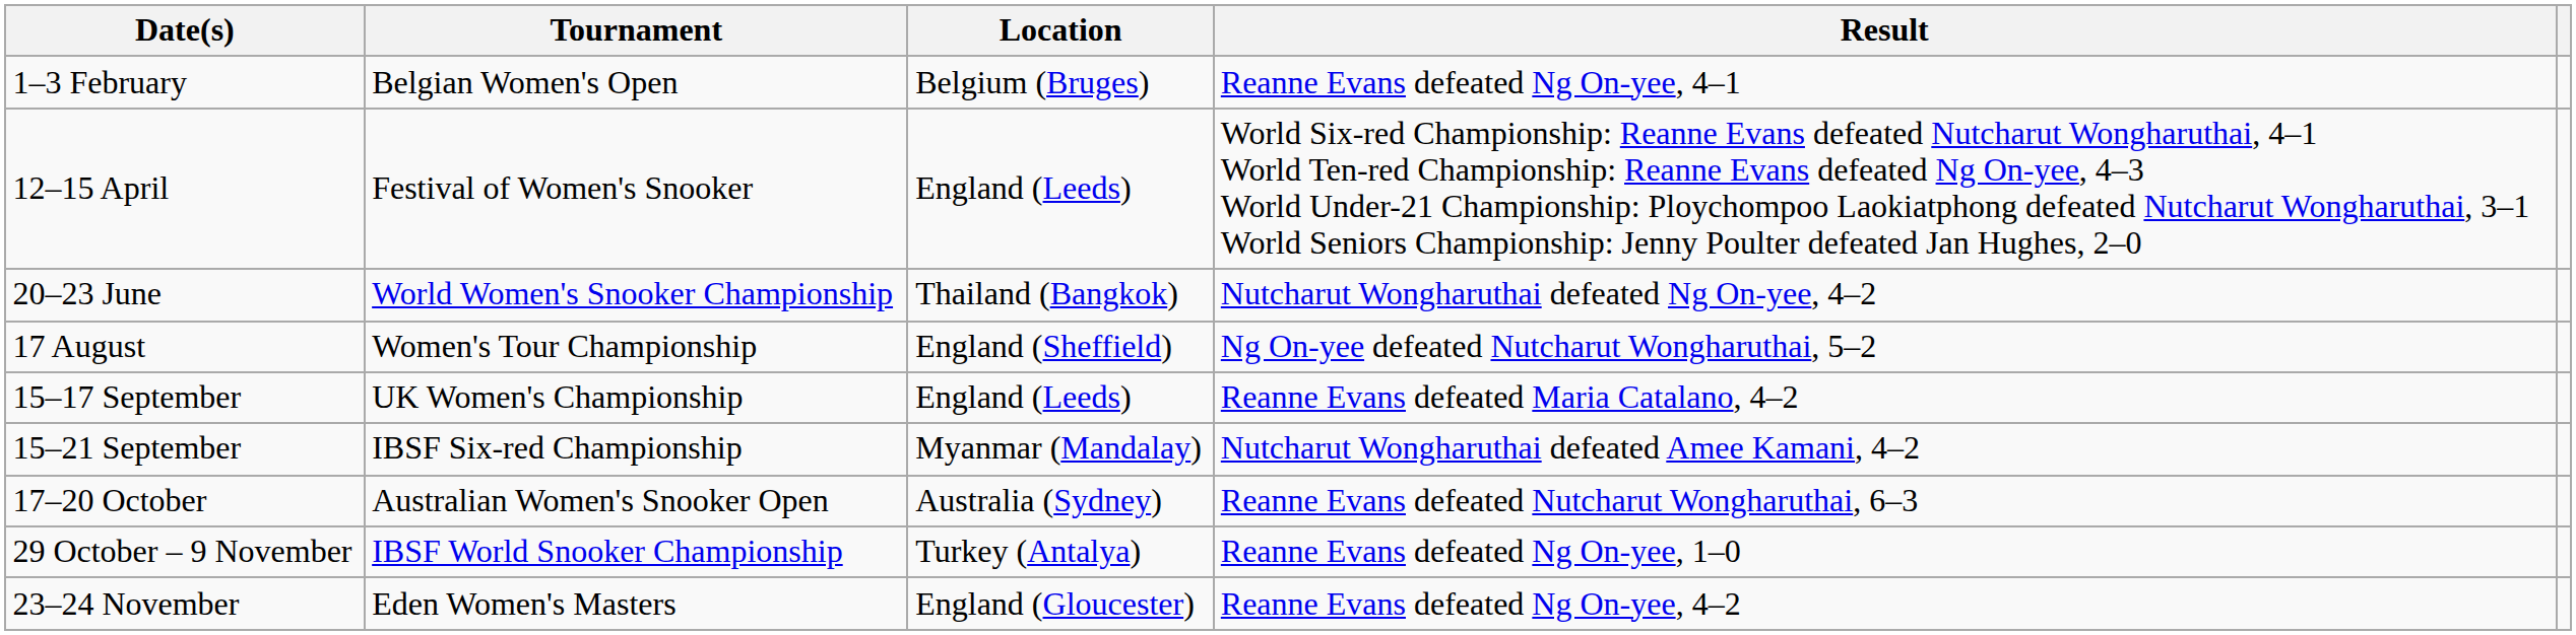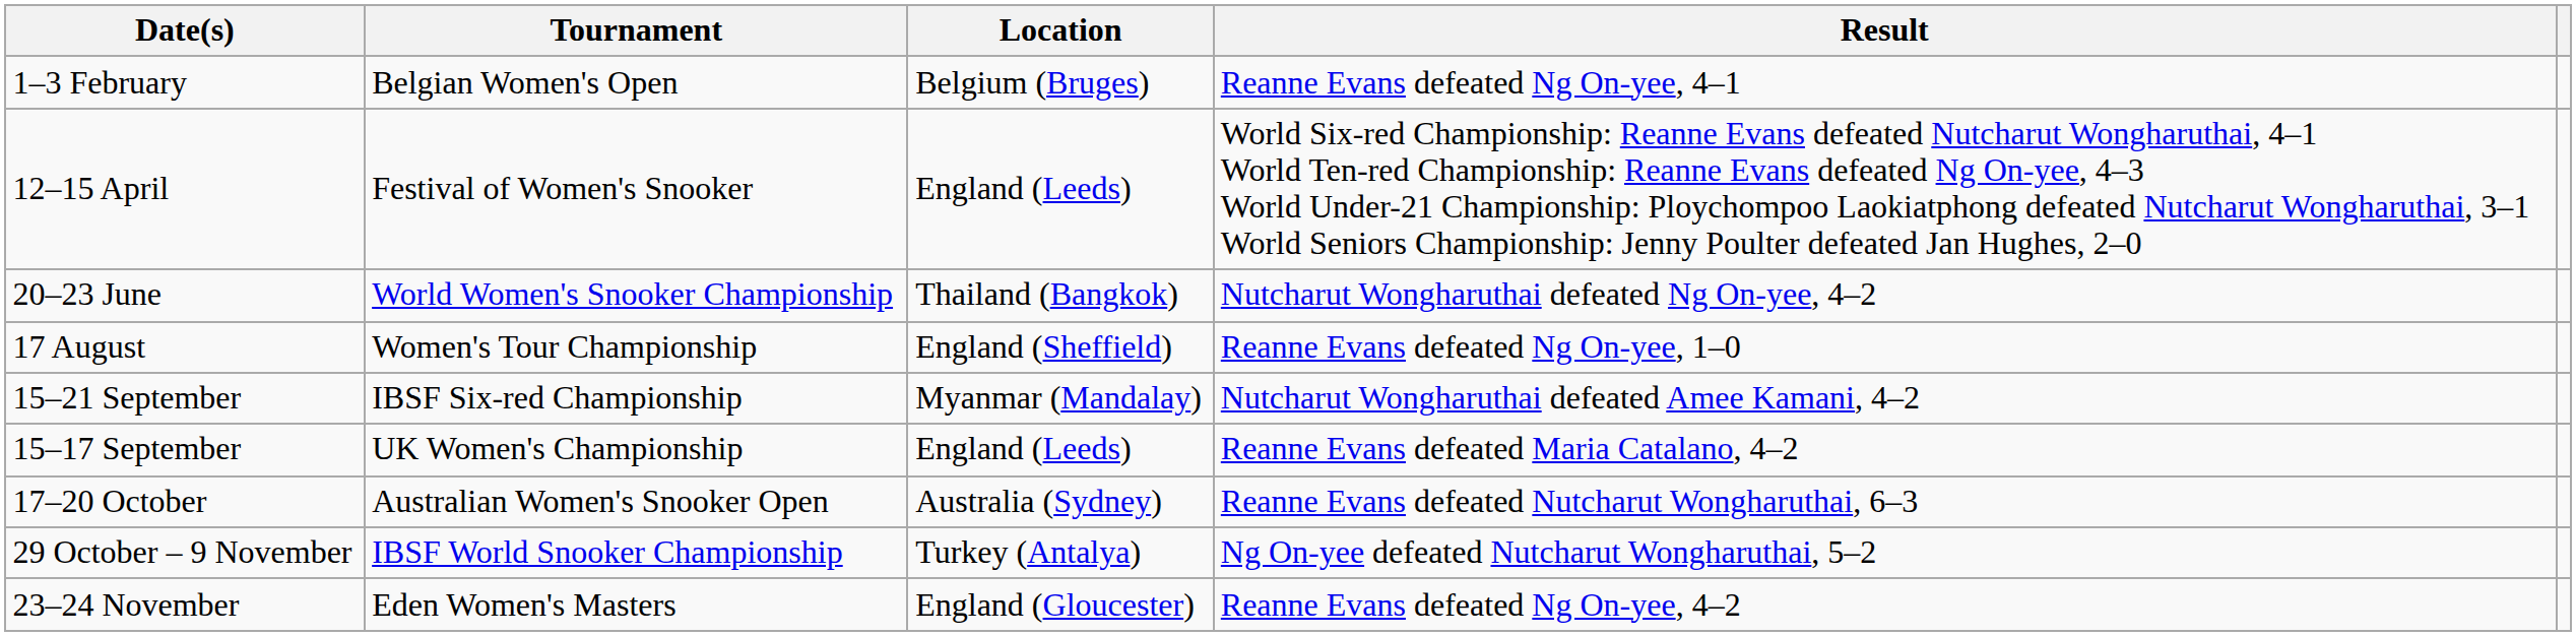17 August | Result: Ng On-yee defeated Nutcharut Wongharuthai, 5–2 -> Reanne Evans defeated Ng On-yee, 1–0
rows swapped: 15–17 September <-> 15–21 September
29 October – 9 November | Result: Reanne Evans defeated Ng On-yee, 1–0 -> Ng On-yee defeated Nutcharut Wongharuthai, 5–2
